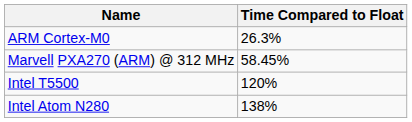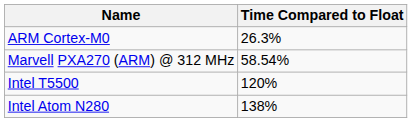Marvell PXA270 (ARM) @ 312 MHz | Time Compared to Float: 58.45% -> 58.54%
